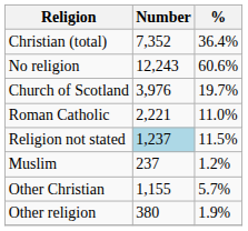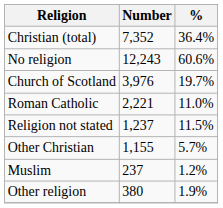Religion not stated | Number: lightblue background -> no background
rows swapped: Other Christian <-> Muslim
